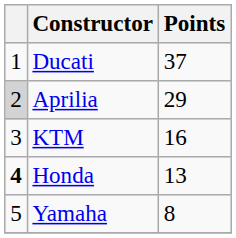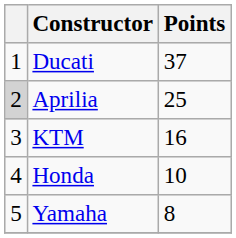Aprilia | Points: 29 -> 25
Honda | column 1: bold -> normal
Honda | Points: 13 -> 10
